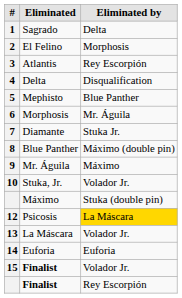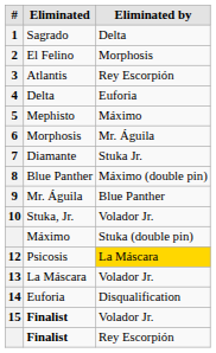4 | Eliminated by: Disqualification -> Euforia
5 | Eliminated by: Blue Panther -> Máximo
9 | Eliminated by: Máximo -> Blue Panther
14 | Eliminated by: Euforia -> Disqualification
